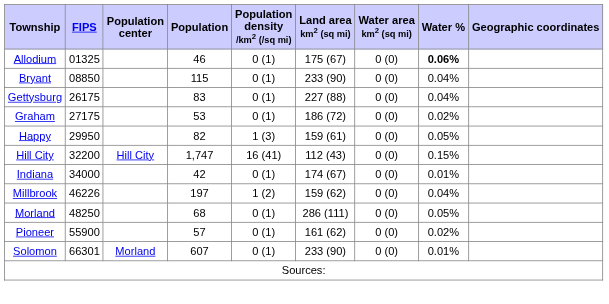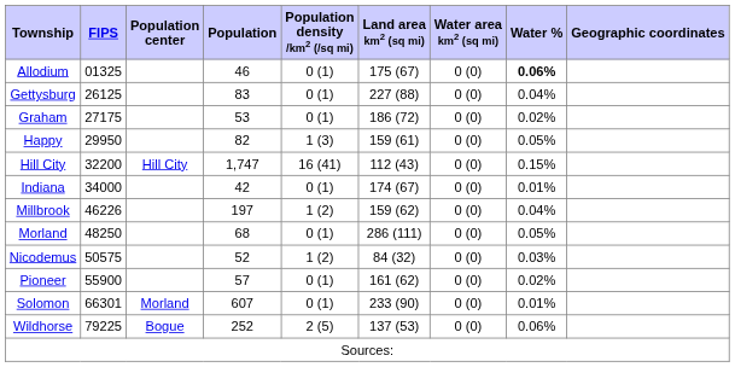- row: Bryant | 08850 | 115 | 0 (1) | 233 (90) | 0 (0) | 0.04%
Gettysburg | FIPS: 26175 -> 26125
+ row: Nicodemus | 50575 | 52 | 1 (2) | 84 (32) | 0 (0) | 0.03%
+ row: Wildhorse | 79225 | Bogue | 252 | 2 (5) | 137 (53) | 0 (0) | 0.06%
